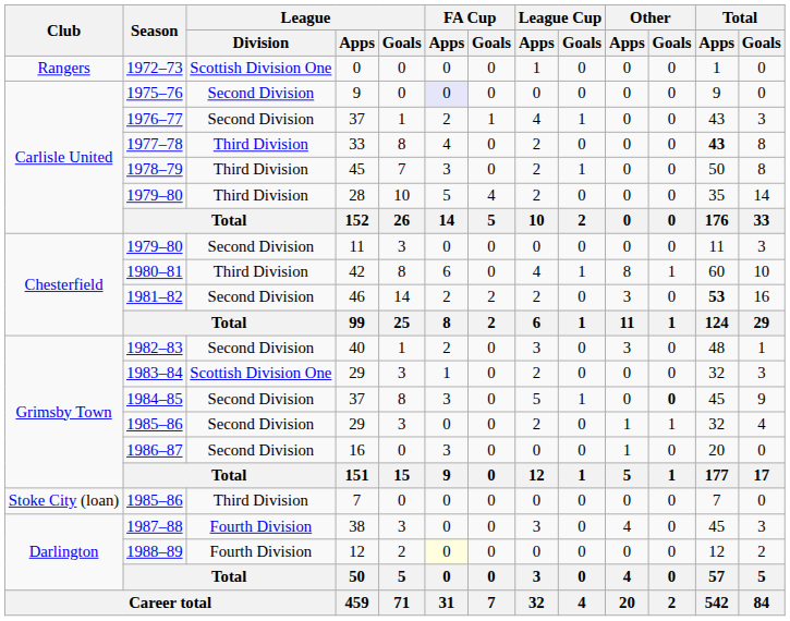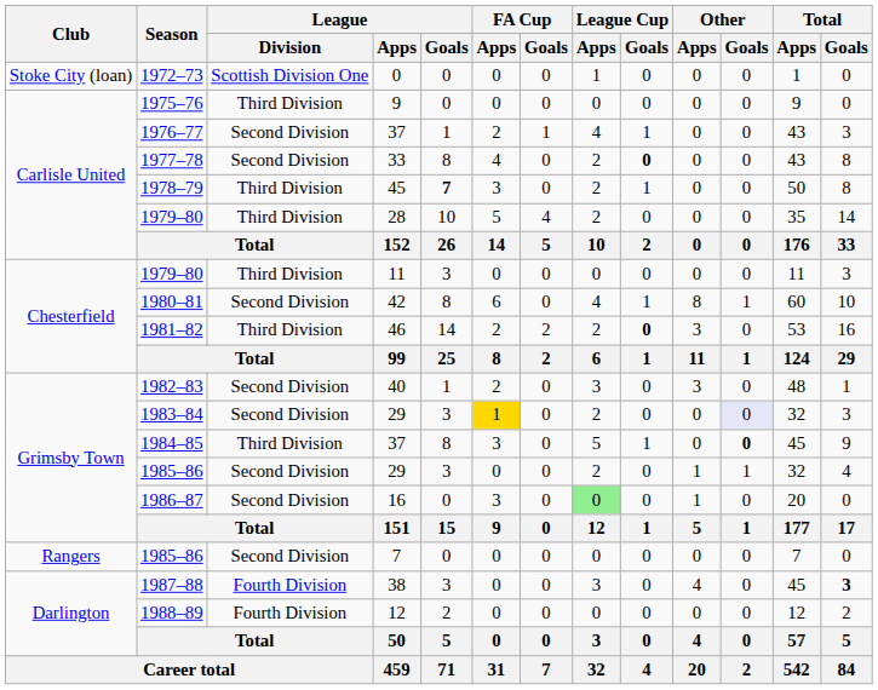1972–73 | Club: Rangers -> Stoke City (loan)
1975–76 | League / Division: Second Division -> Third Division
1975–76 | FA Cup / Apps: lavender background -> no background
1977–78 | League / Division: Third Division -> Second Division
1977–78 | League Cup / Goals: normal -> bold
1977–78 | Total / Apps: bold -> normal
1978–79 | League / Goals: normal -> bold
1979–80 / 11 | League / Division: Second Division -> Third Division
1980–81 | League / Division: Third Division -> Second Division
1981–82 | League / Division: Second Division -> Third Division
1981–82 | League Cup / Goals: normal -> bold
1981–82 | Total / Apps: bold -> normal
1983–84 | League / Division: Scottish Division One -> Second Division
1983–84 | FA Cup / Apps: no background -> gold background
1983–84 | Other / Goals: no background -> lavender background
1984–85 | League / Division: Second Division -> Third Division
1986–87 | League Cup / Apps: no background -> lightgreen background
1985–86 / 7 | Club: Stoke City (loan) -> Rangers
1985–86 / 7 | League / Division: Third Division -> Second Division
1987–88 | Total / Goals: normal -> bold
1988–89 | FA Cup / Apps: lightyellow background -> no background
